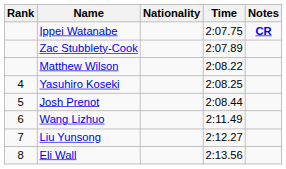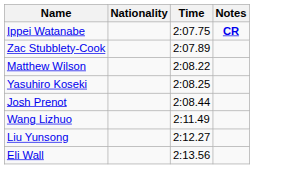- column: Rank | 4 | 5 | 6 | 7 | 8
